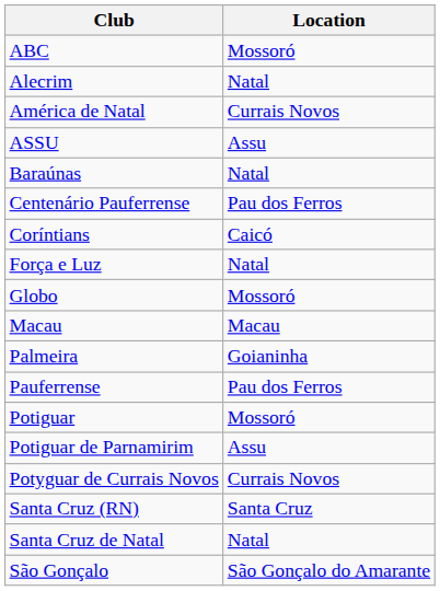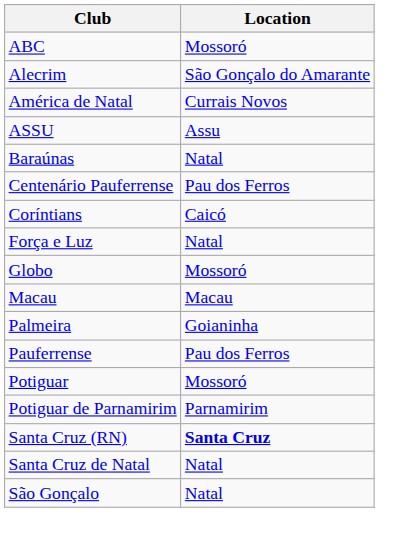Alecrim | Location: Natal -> São Gonçalo do Amarante
Potiguar de Parnamirim | Location: Assu -> Parnamirim
- row: Potyguar de Currais Novos | Currais Novos
Santa Cruz (RN) | Location: normal -> bold
São Gonçalo | Location: São Gonçalo do Amarante -> Natal
